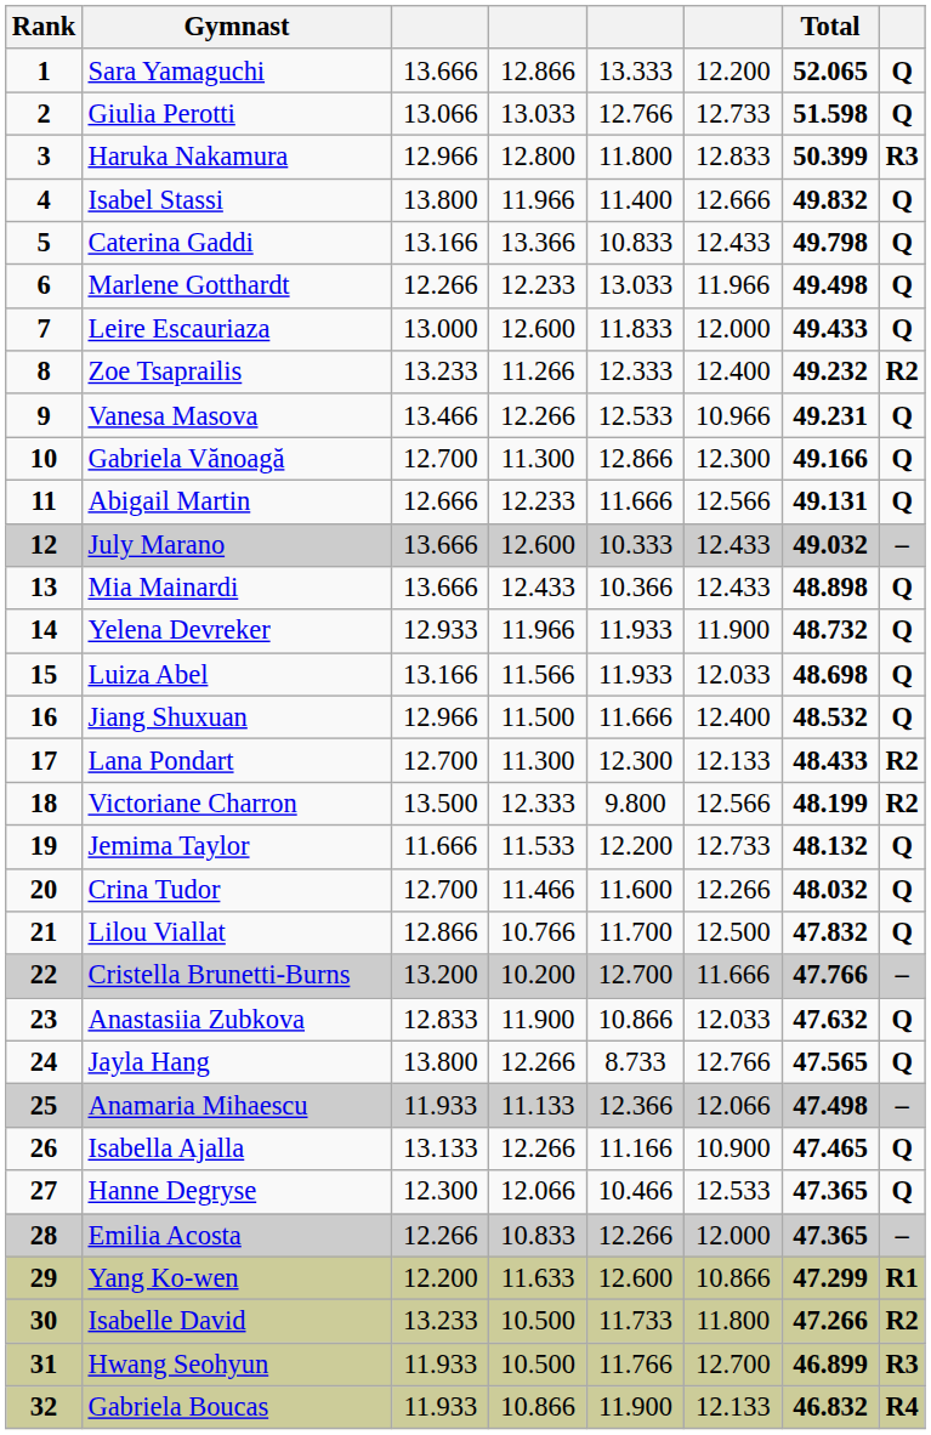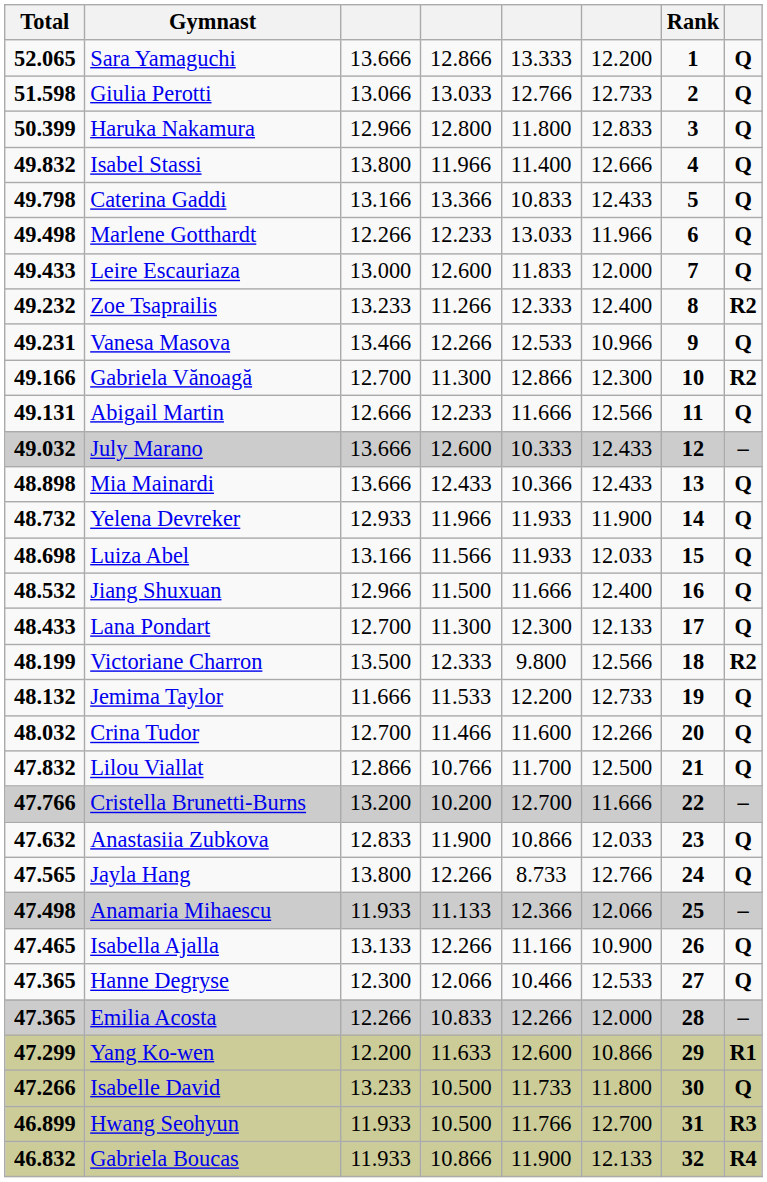columns swapped: Rank <-> Total
Haruka Nakamura | column 8: R3 -> Q
Gabriela Vănoagă | column 8: Q -> R2
Lana Pondart | column 8: R2 -> Q
Isabelle David | column 8: R2 -> Q
